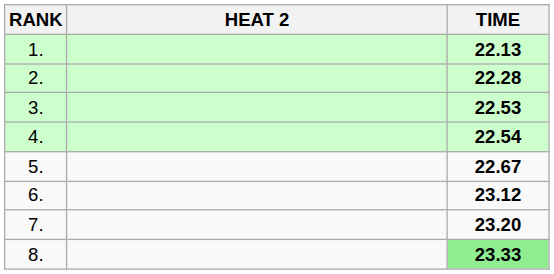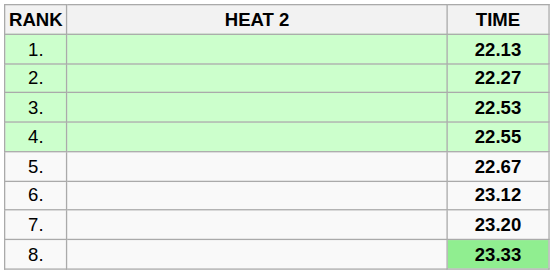2. | TIME: 22.28 -> 22.27
4. | TIME: 22.54 -> 22.55
